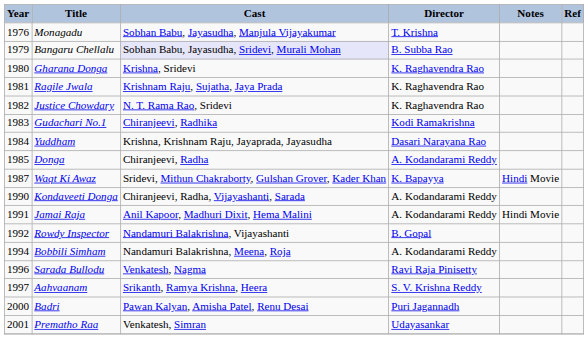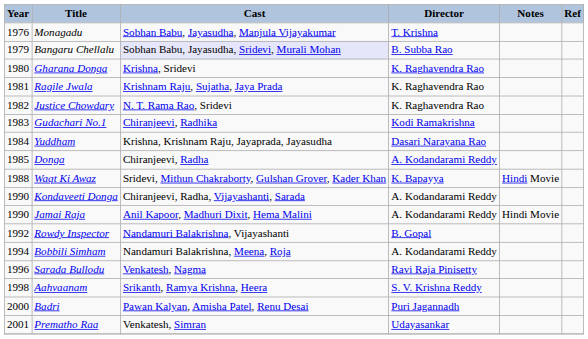Waqt Ki Awaz | Year: 1987 -> 1988
Jamai Raja | Year: 1991 -> 1990
Aahvaanam | Year: 1997 -> 1998
